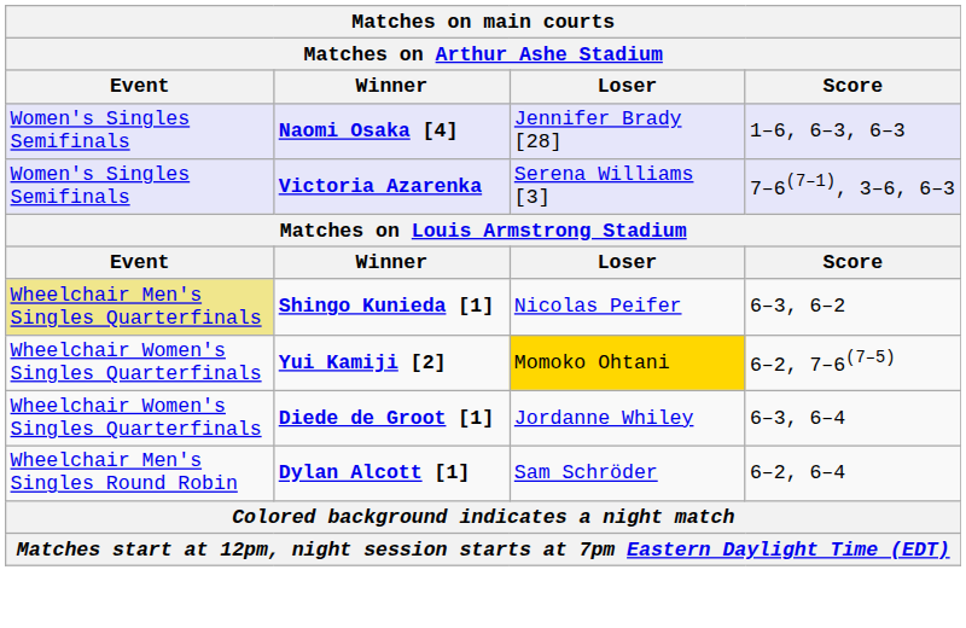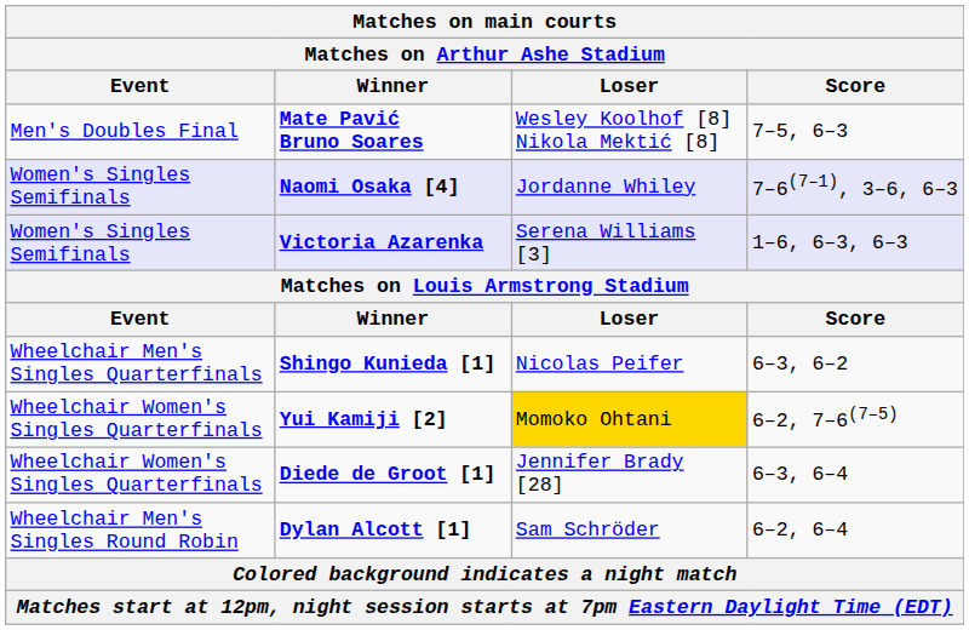+ row: Men's Doubles Final | Mate Pavić Bruno Soares | Wesley Koolhof [8] Nikola Mektić [8] | 7–5, 6–3
Naomi Osaka [4] | Loser: Jennifer Brady [28] -> Jordanne Whiley
Naomi Osaka [4] | Score: 1–6, 6–3, 6–3 -> 7–6(7–1), 3–6, 6–3
Victoria Azarenka | Score: 7–6(7–1), 3–6, 6–3 -> 1–6, 6–3, 6–3
Shingo Kunieda [1] | Event: khaki background -> no background
Diede de Groot [1] | Loser: Jordanne Whiley -> Jennifer Brady [28]
